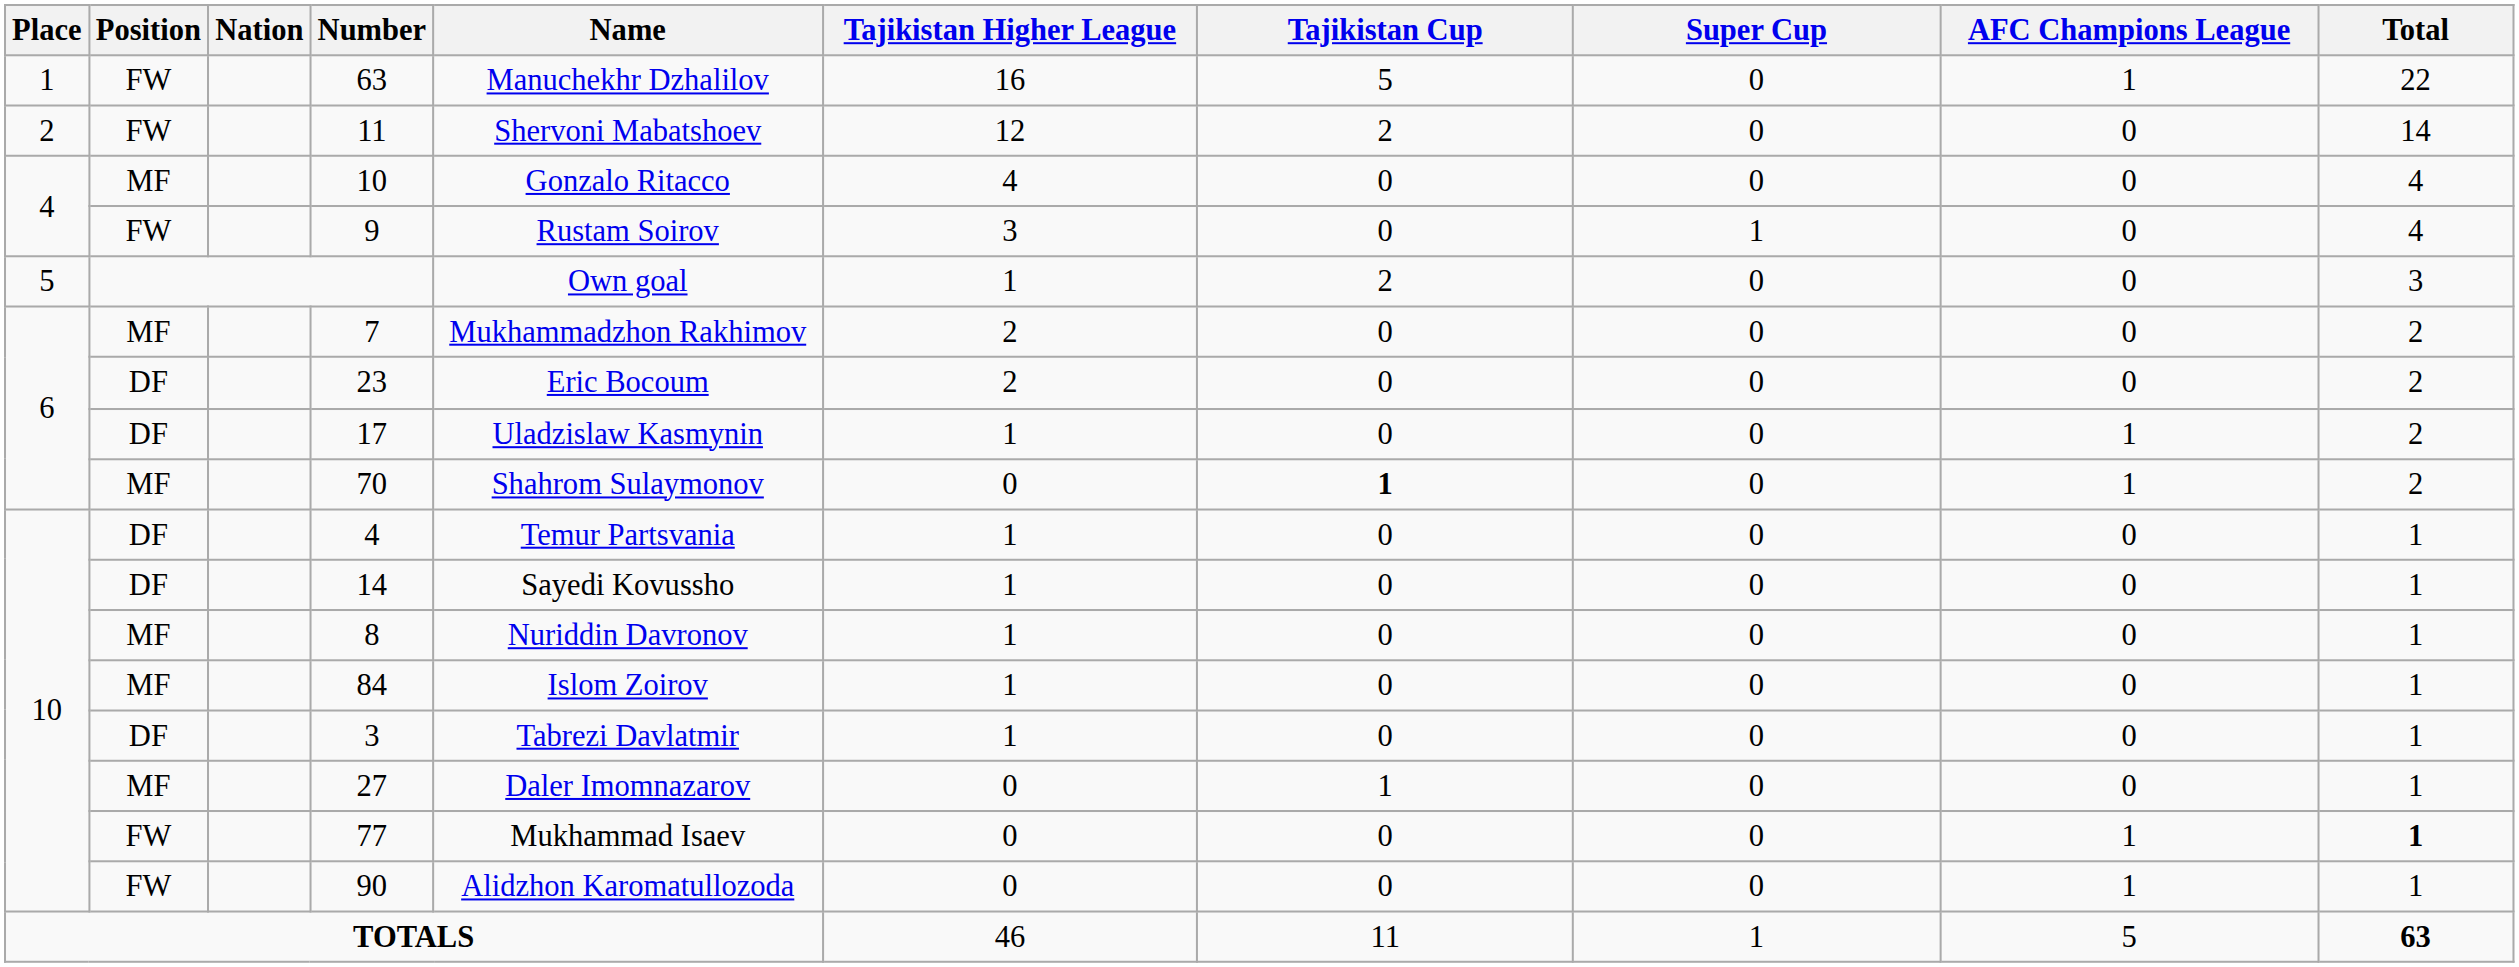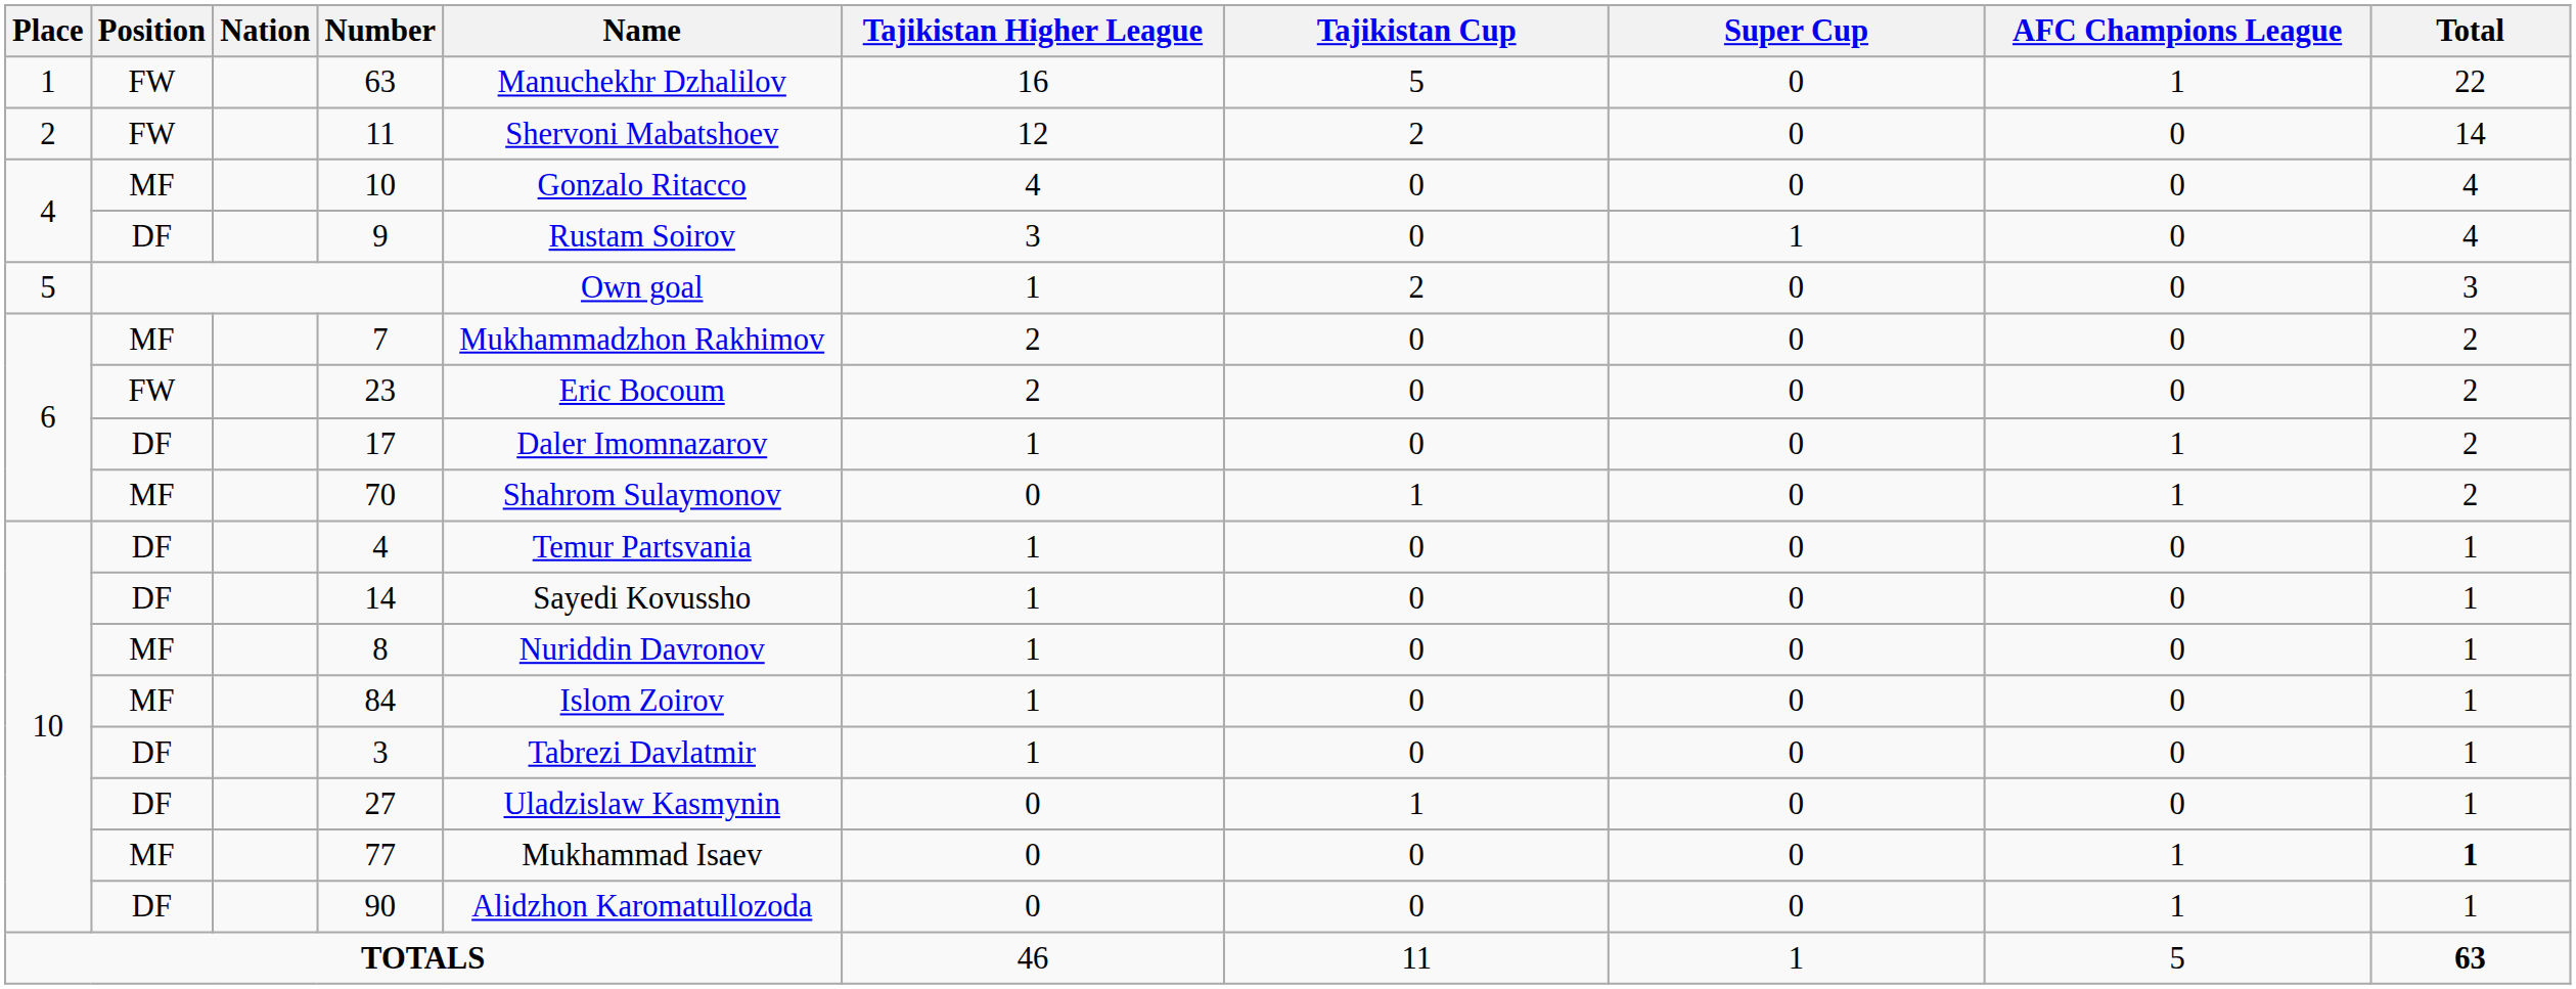9 | Position: FW -> DF
23 | Position: DF -> FW
17 | Name: Uladzislaw Kasmynin -> Daler Imomnazarov
70 | Tajikistan Cup: bold -> normal
27 | Position: MF -> DF
27 | Name: Daler Imomnazarov -> Uladzislaw Kasmynin
77 | Position: FW -> MF
90 | Position: FW -> DF
